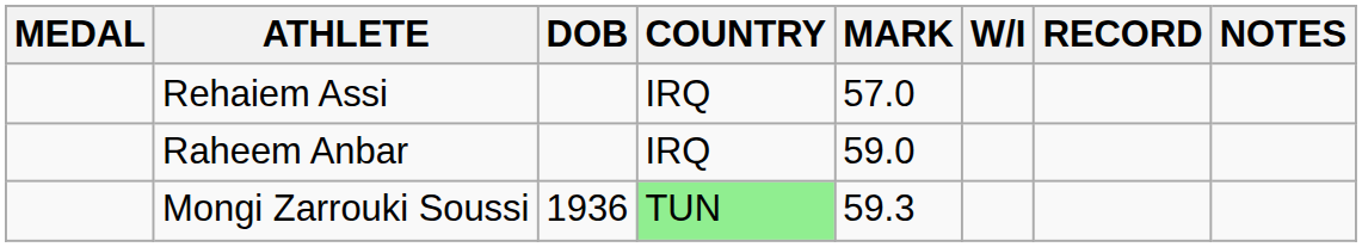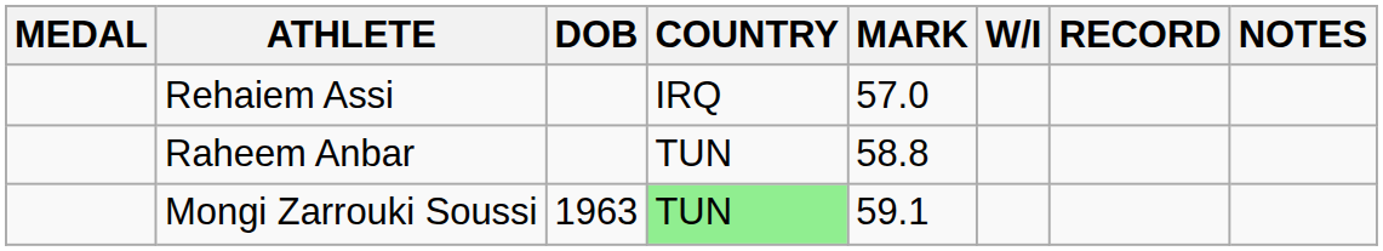Raheem Anbar | COUNTRY: IRQ -> TUN
Raheem Anbar | MARK: 59.0 -> 58.8
Mongi Zarrouki Soussi | DOB: 1936 -> 1963
Mongi Zarrouki Soussi | MARK: 59.3 -> 59.1
